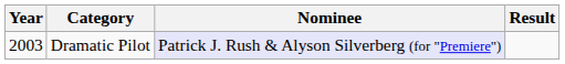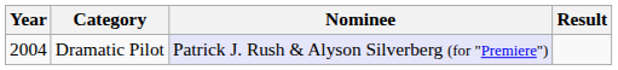Dramatic Pilot | Year: 2003 -> 2004
